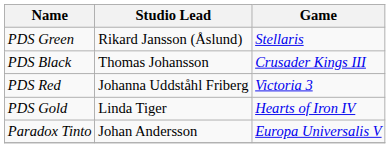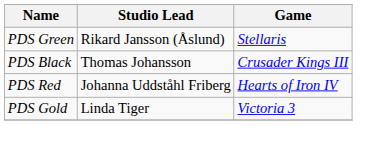PDS Red | Game: Victoria 3 -> Hearts of Iron IV
PDS Gold | Game: Hearts of Iron IV -> Victoria 3
- row: Paradox Tinto | Johan Andersson | Europa Universalis V
